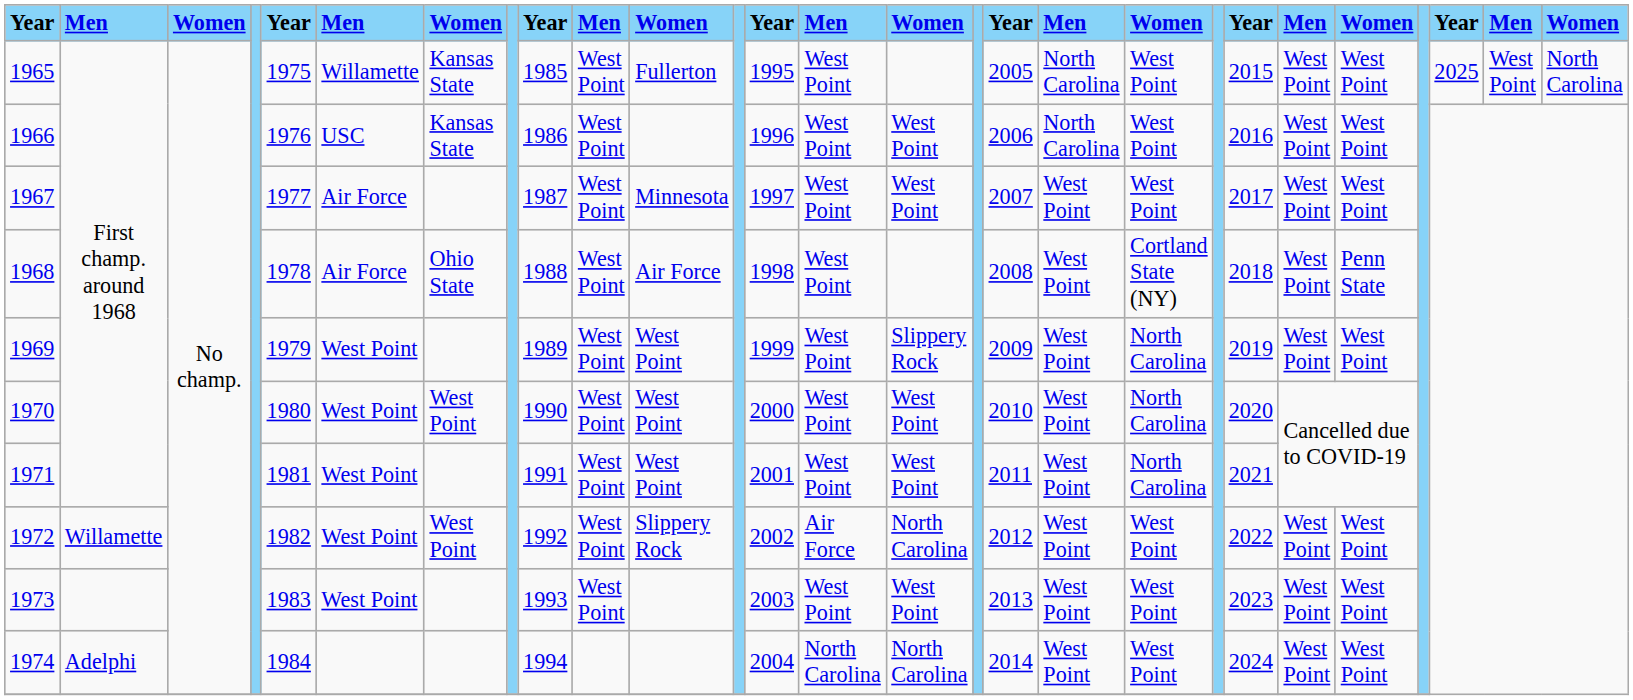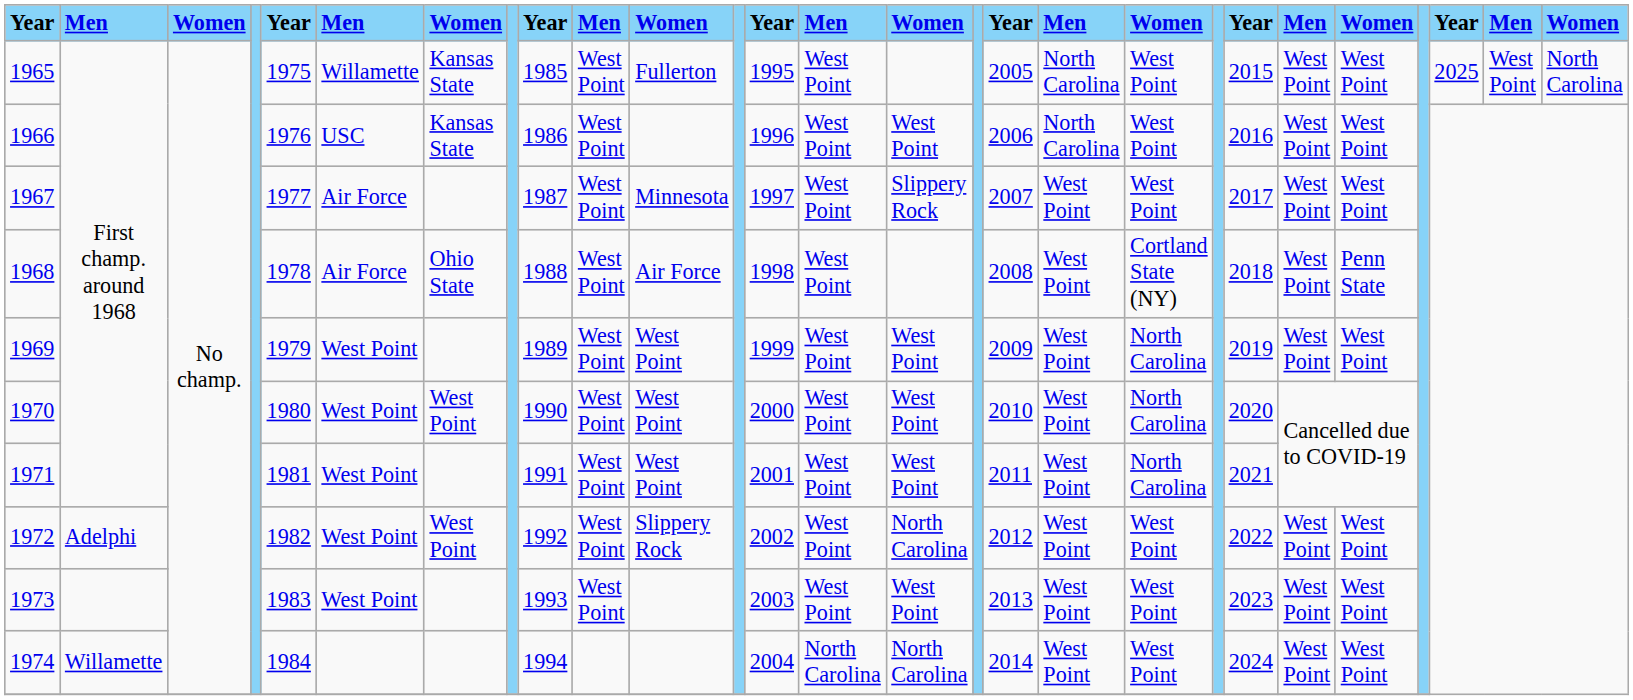1967 | column 15: West Point -> Slippery Rock
1969 | column 15: Slippery Rock -> West Point
1972 | column 2: Willamette -> Adelphi
1972 | column 14: Air Force -> West Point
1974 | column 2: Adelphi -> Willamette
